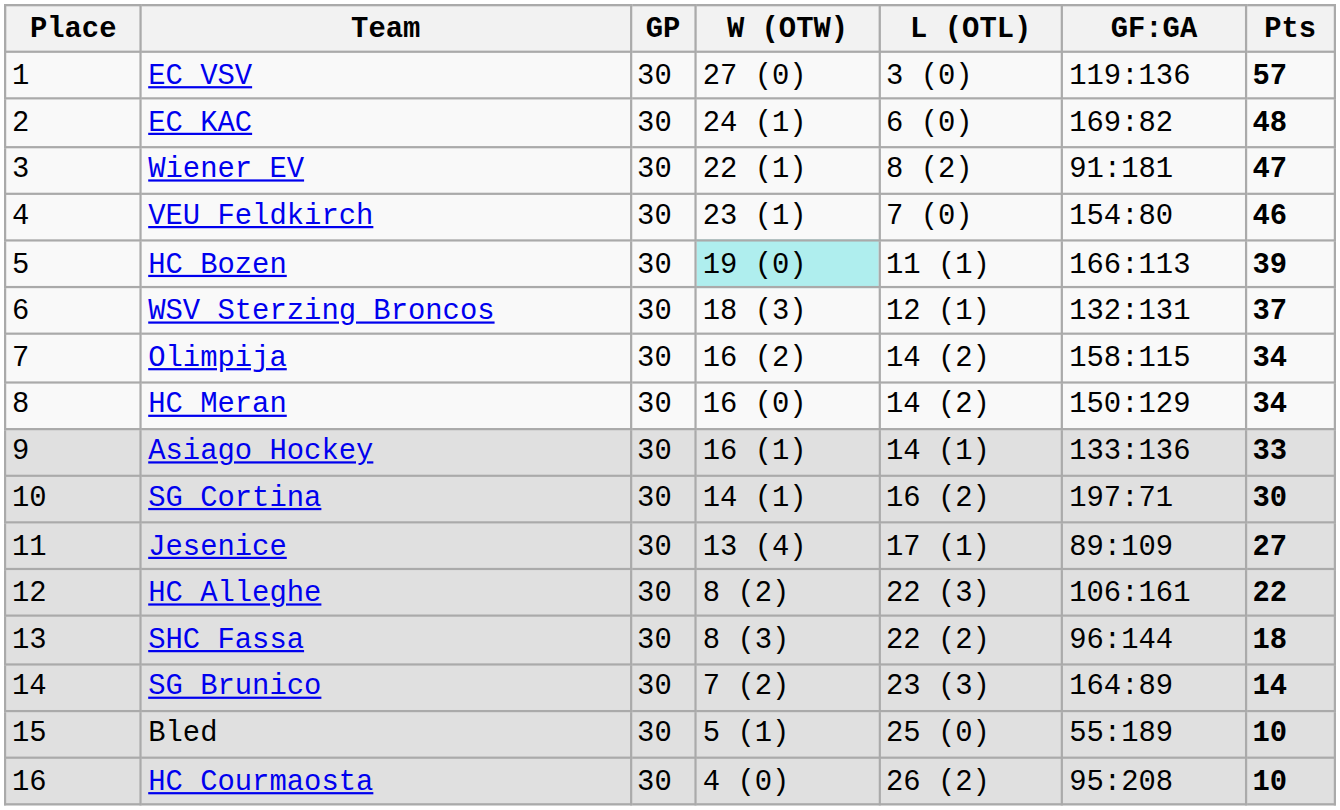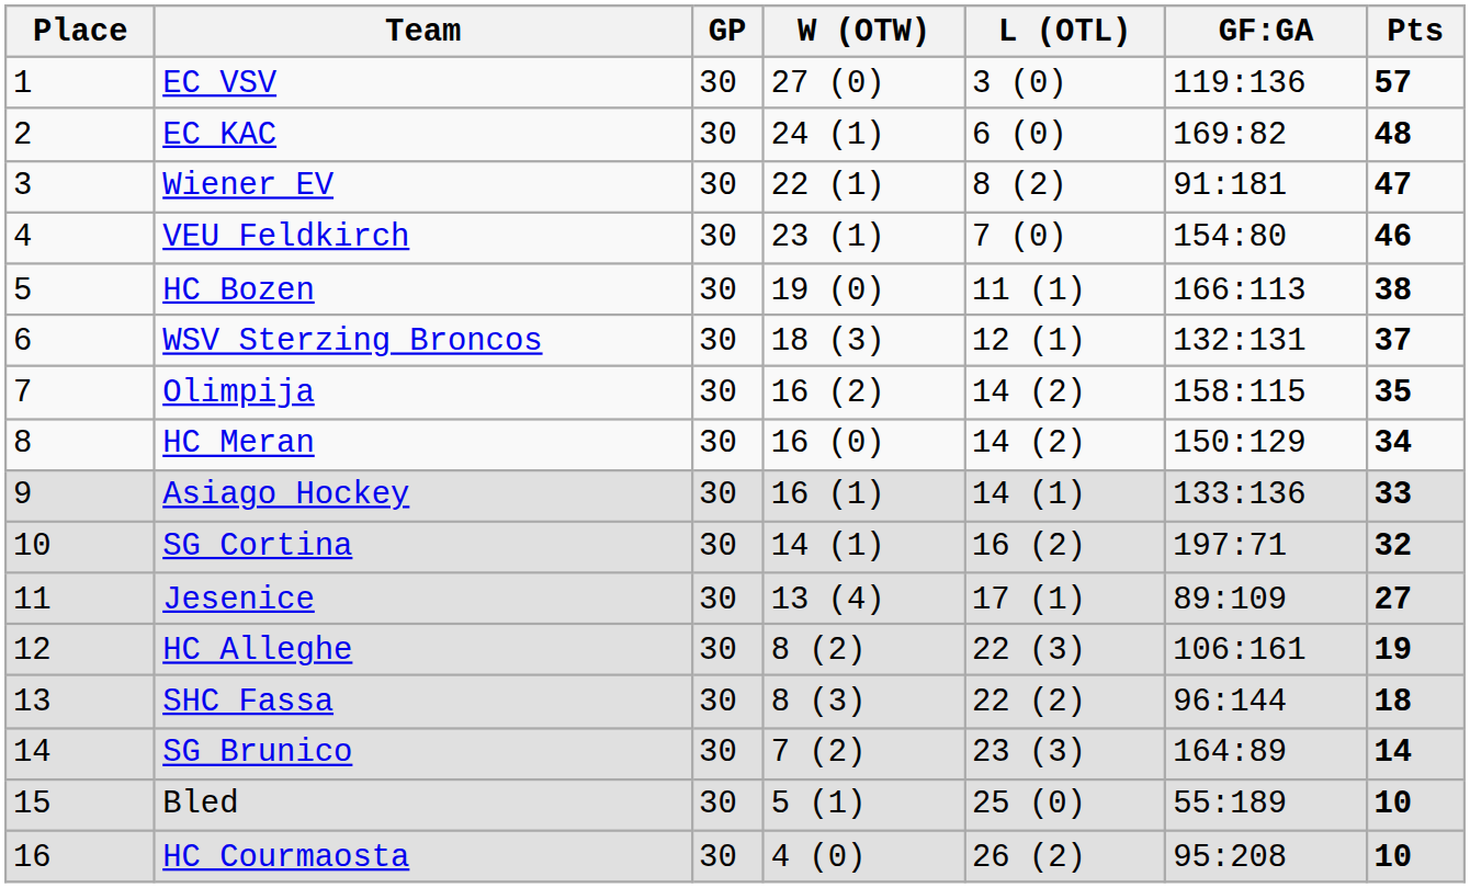HC Bozen | W (OTW): paleturquoise background -> no background
HC Bozen | Pts: 39 -> 38
Olimpija | Pts: 34 -> 35
SG Cortina | Pts: 30 -> 32
HC Alleghe | Pts: 22 -> 19
